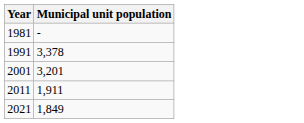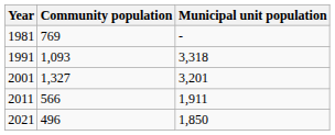+ column: Community population | 769 | 1,093 | 1,327 | 566 | 496
1991 | Municipal unit population: 3,378 -> 3,318
2021 | Municipal unit population: 1,849 -> 1,850
